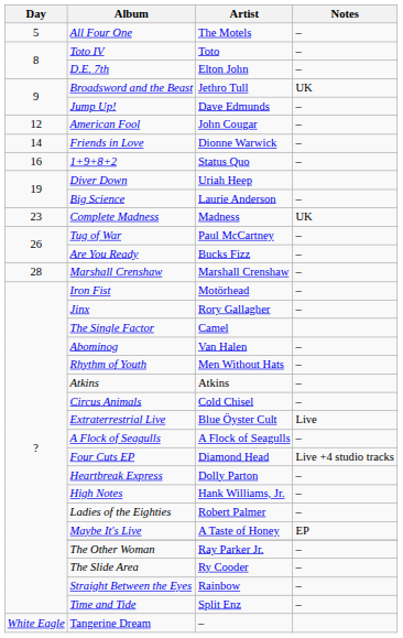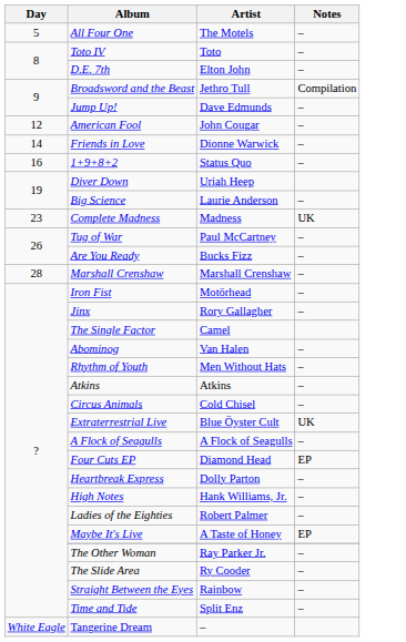Broadsword and the Beast | Notes: UK -> Compilation
Extraterrestrial Live | Notes: Live -> UK
Four Cuts EP | Notes: Live +4 studio tracks -> EP
